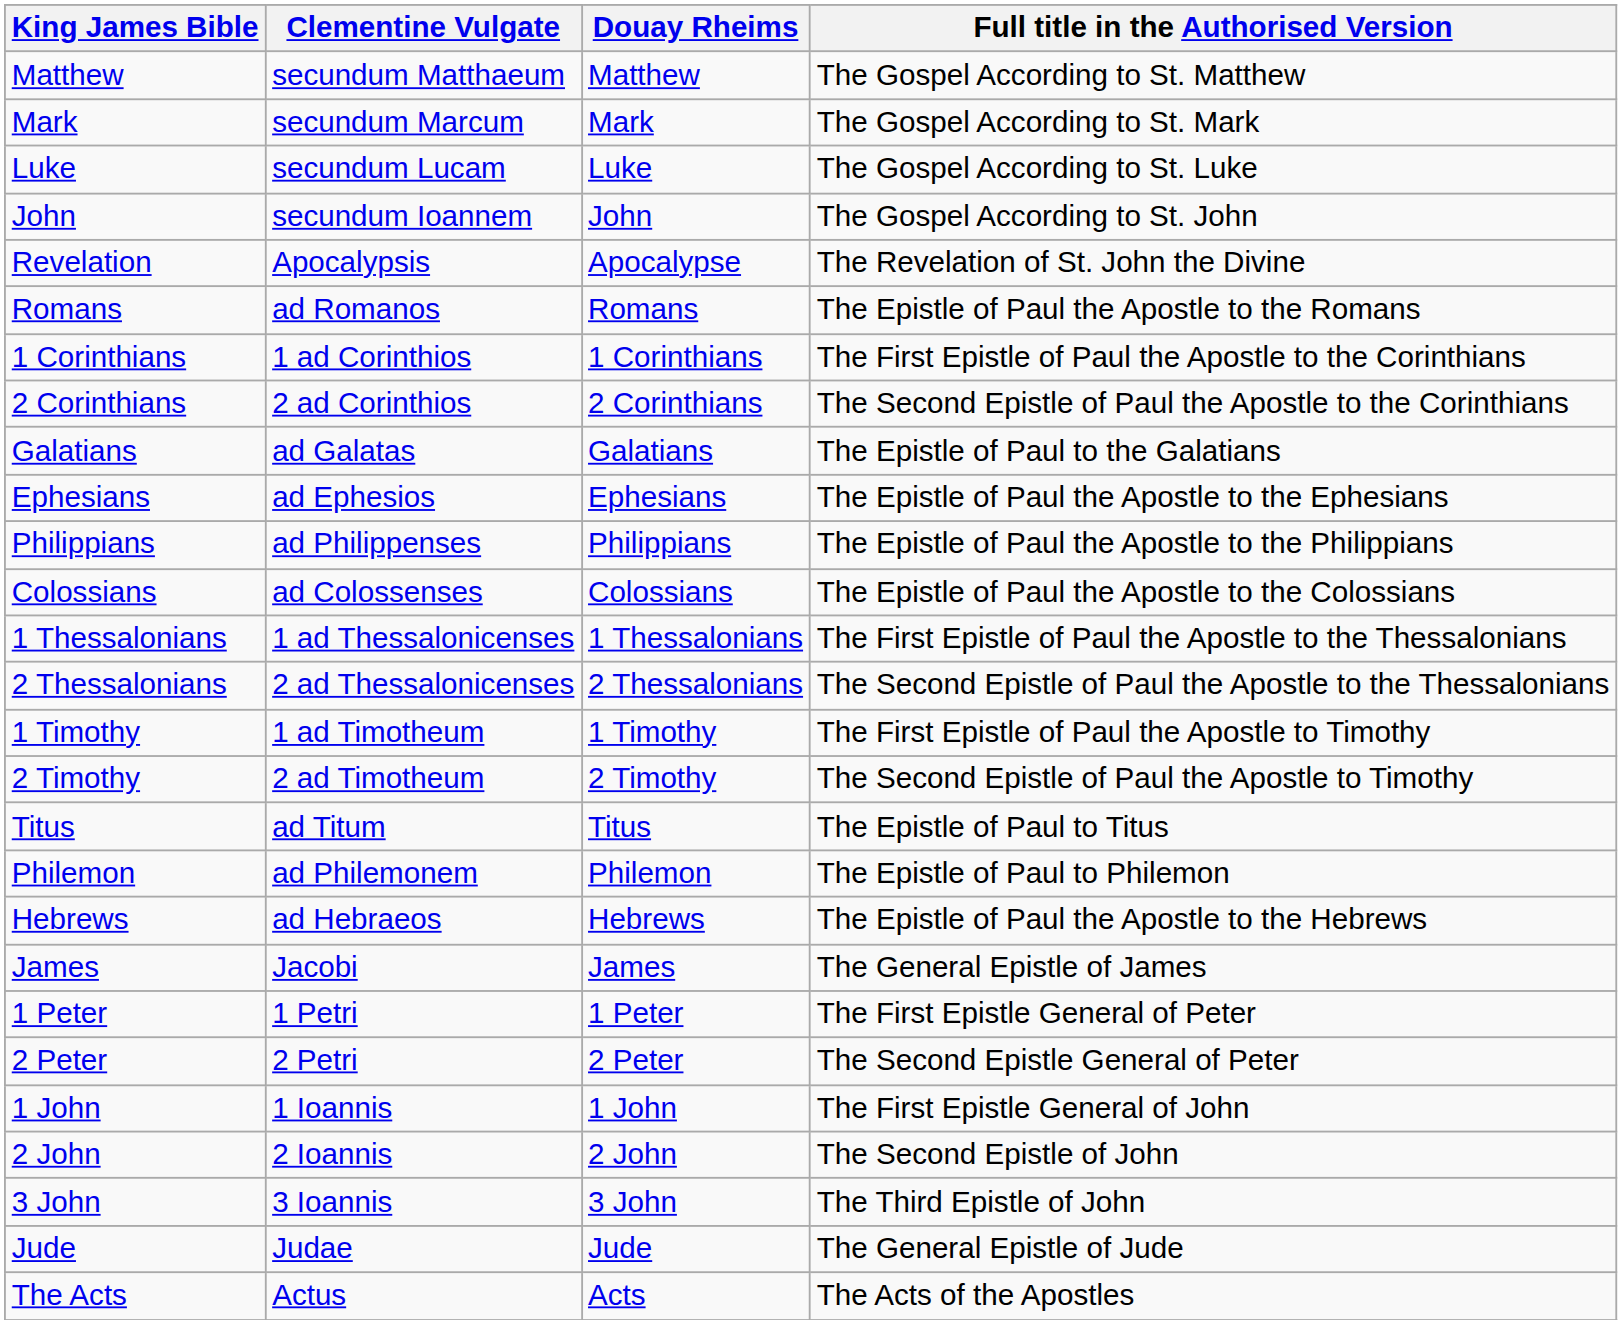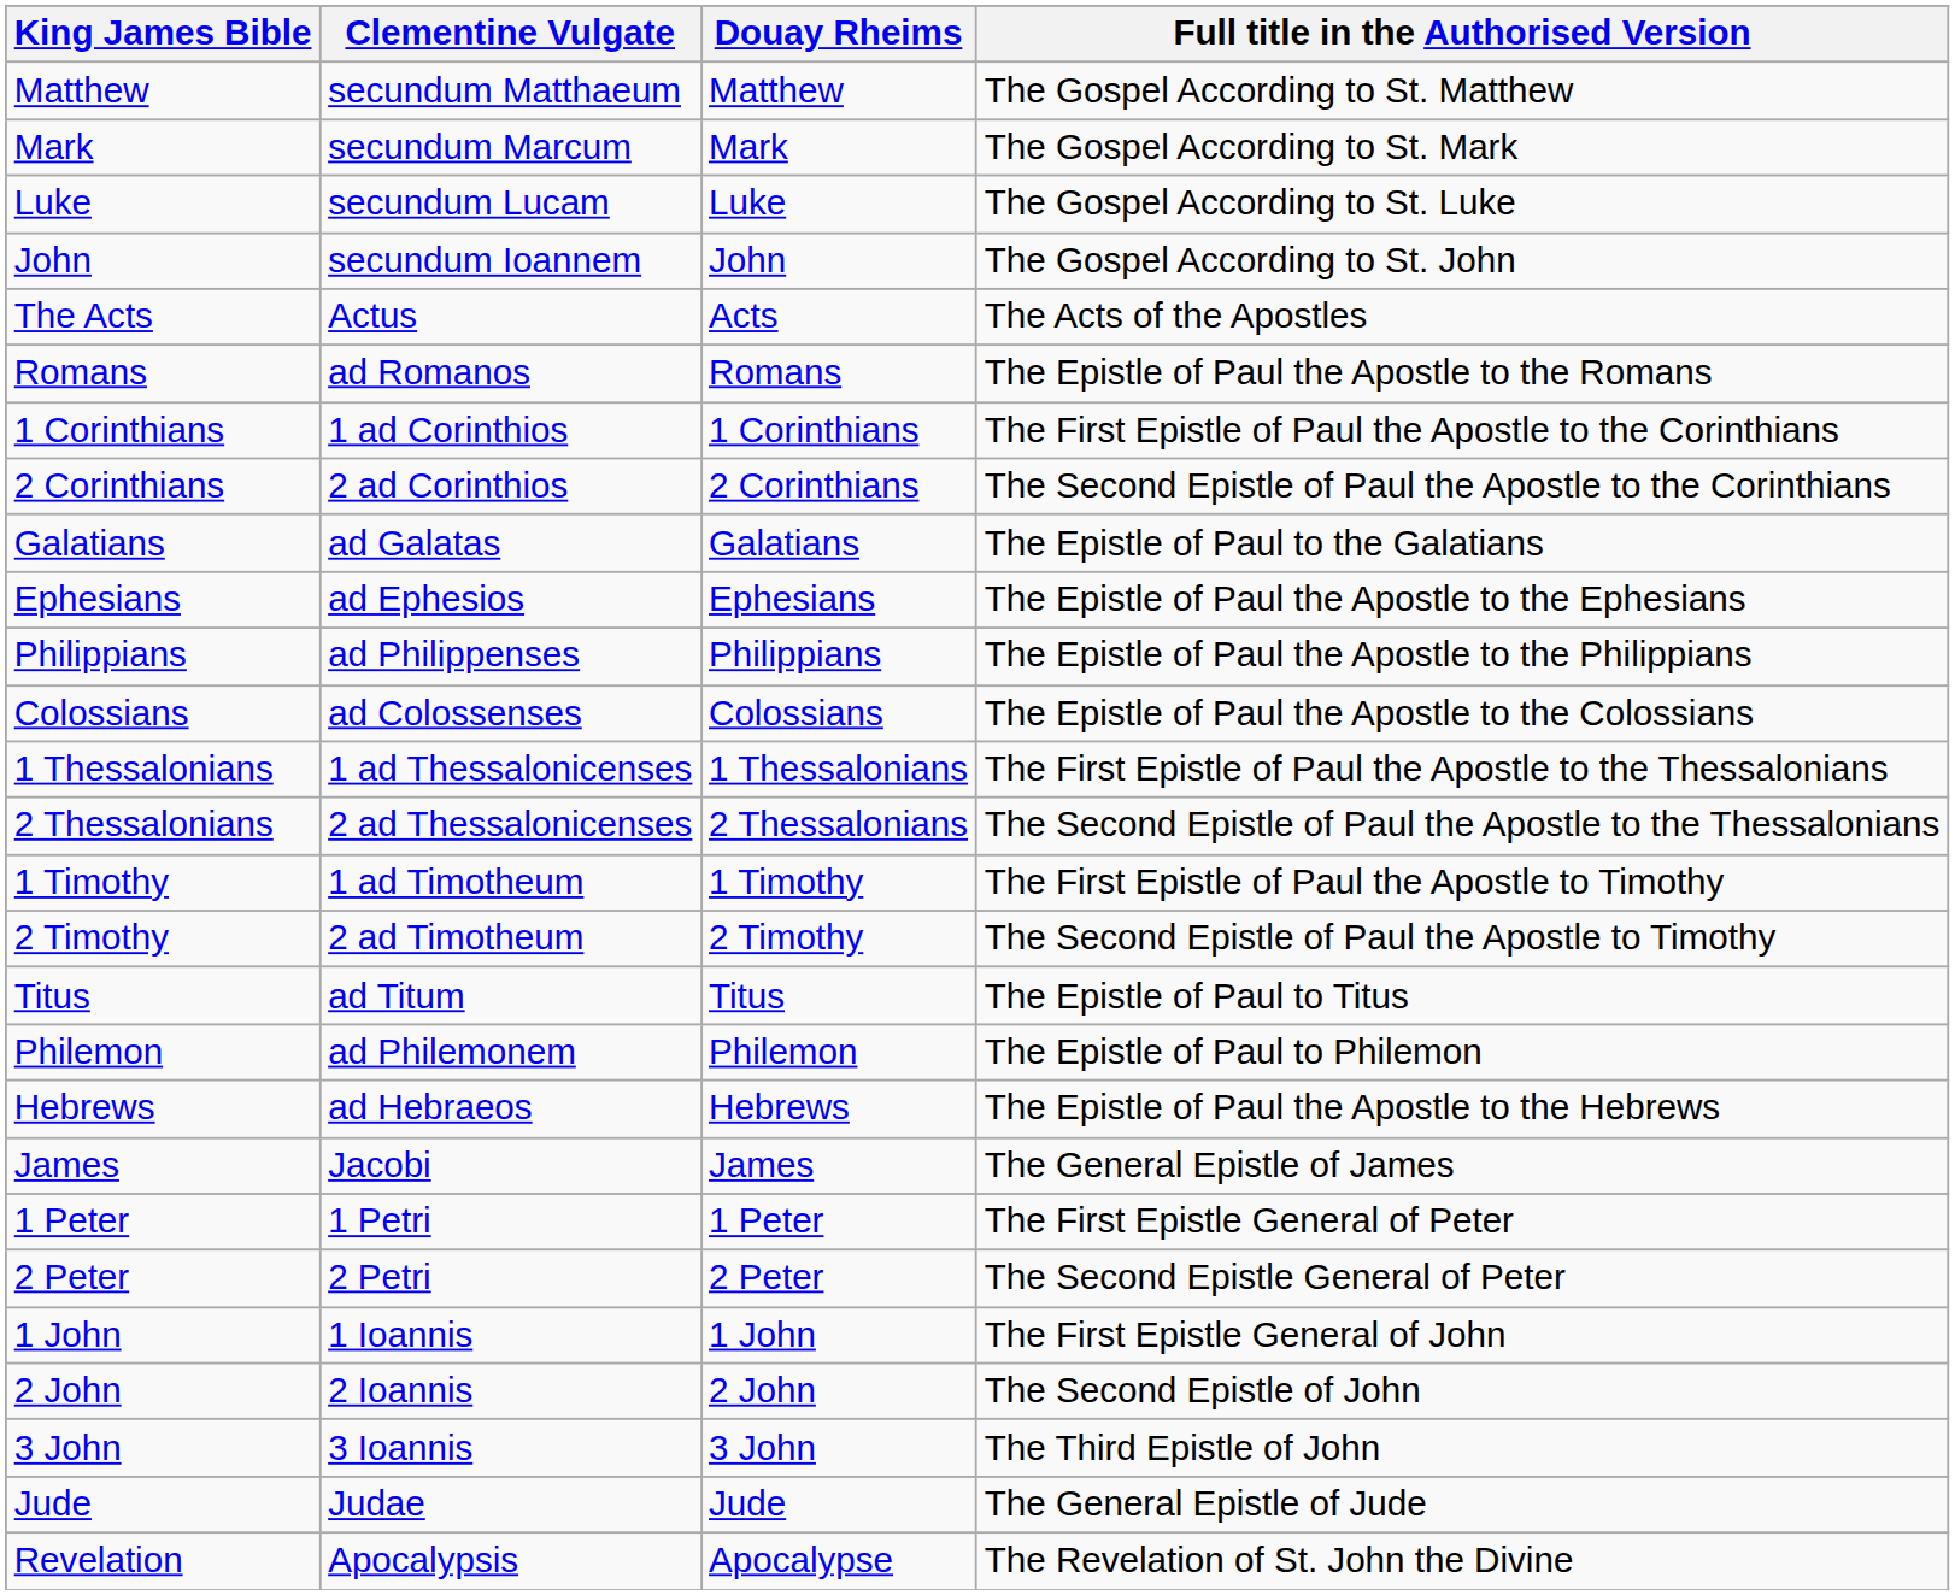rows swapped: The Acts <-> Revelation
